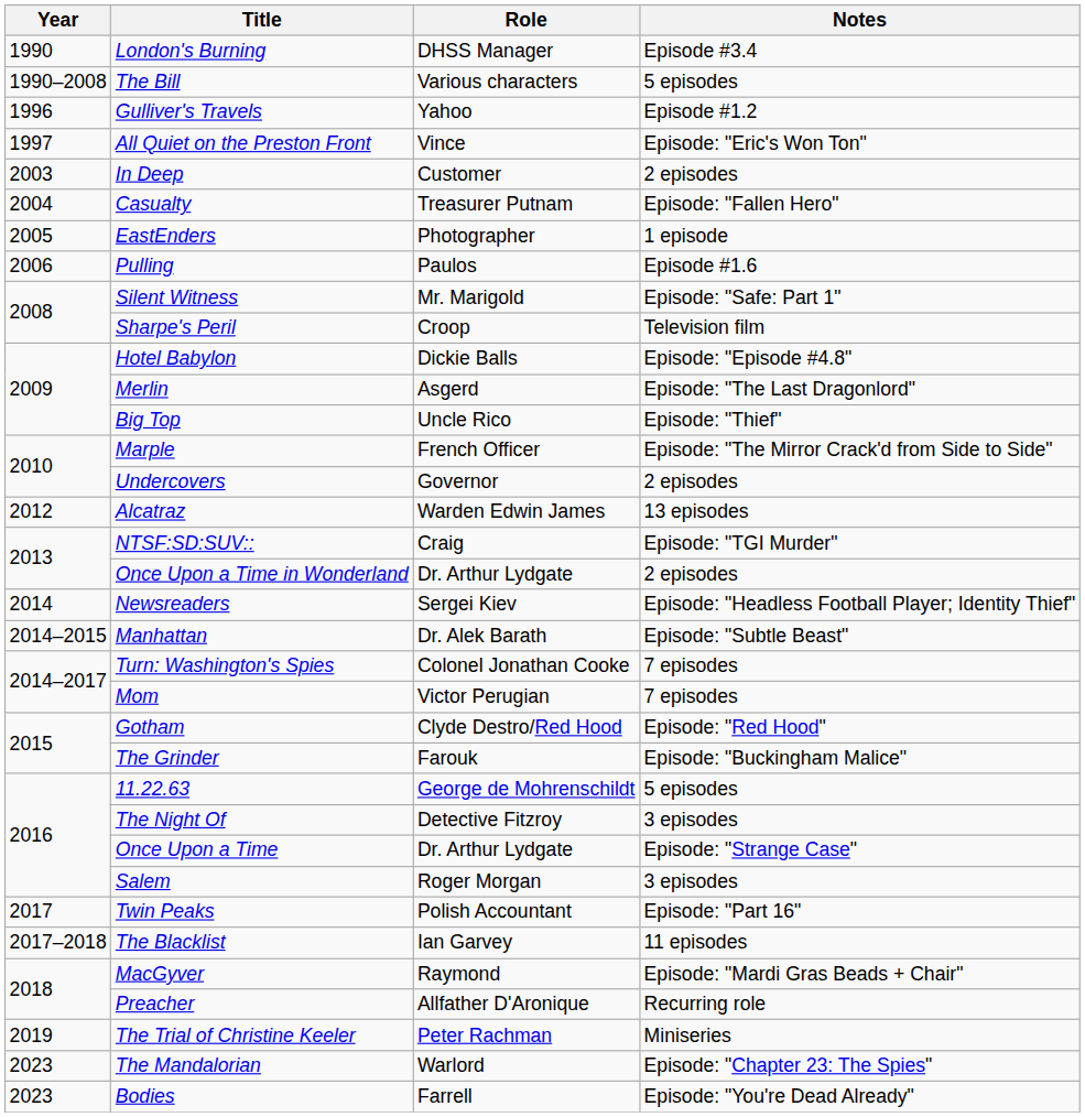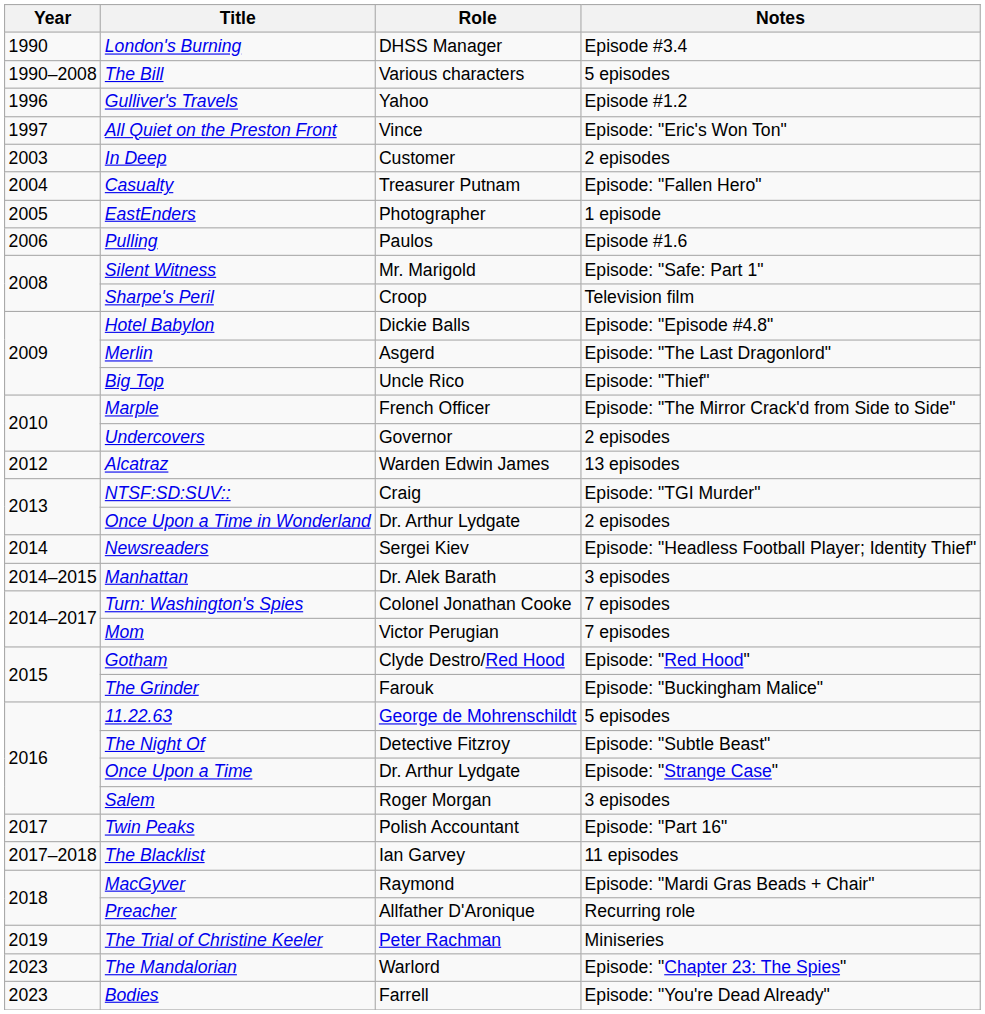Manhattan | Notes: Episode: "Subtle Beast" -> 3 episodes
The Night Of | Notes: 3 episodes -> Episode: "Subtle Beast"
